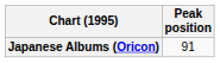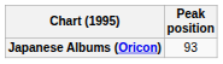Japanese Albums (Oricon) | Peak position: 91 -> 93
